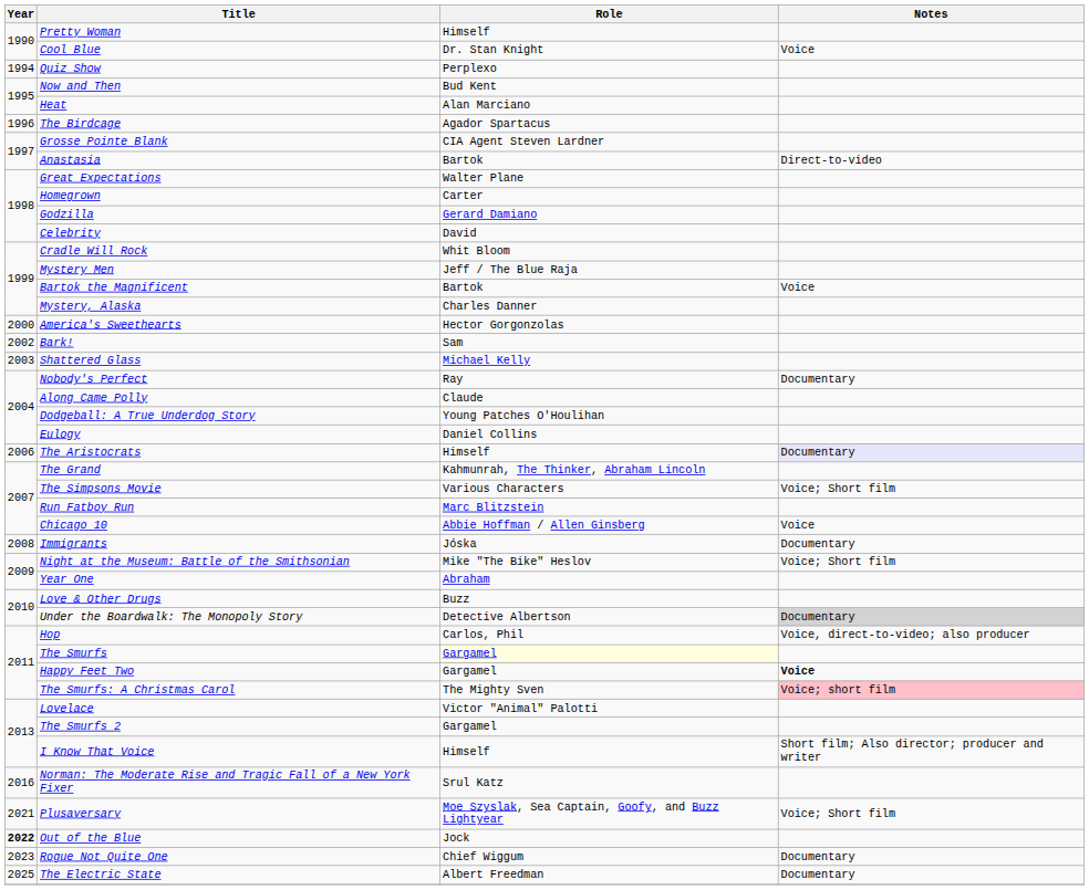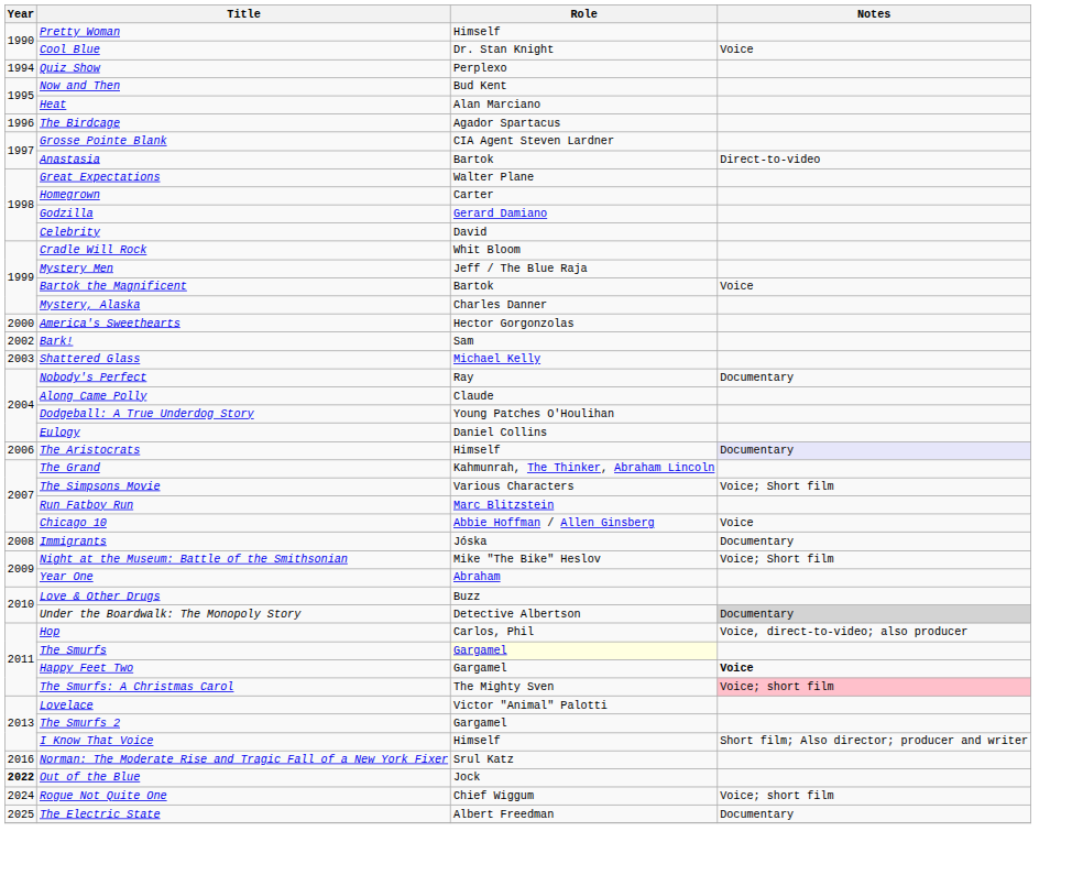- row: 2021 | Plusaversary | Moe Szyslak, Sea Captain, Goofy, and Buzz Lightyear | Voice; Short film
Rogue Not Quite One | Year: 2023 -> 2024
Rogue Not Quite One | Notes: Documentary -> Voice; short film
